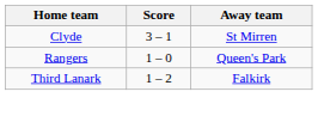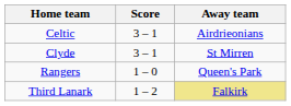+ row: Celtic | 3 – 1 | Airdrieonians
Third Lanark | Away team: no background -> khaki background
